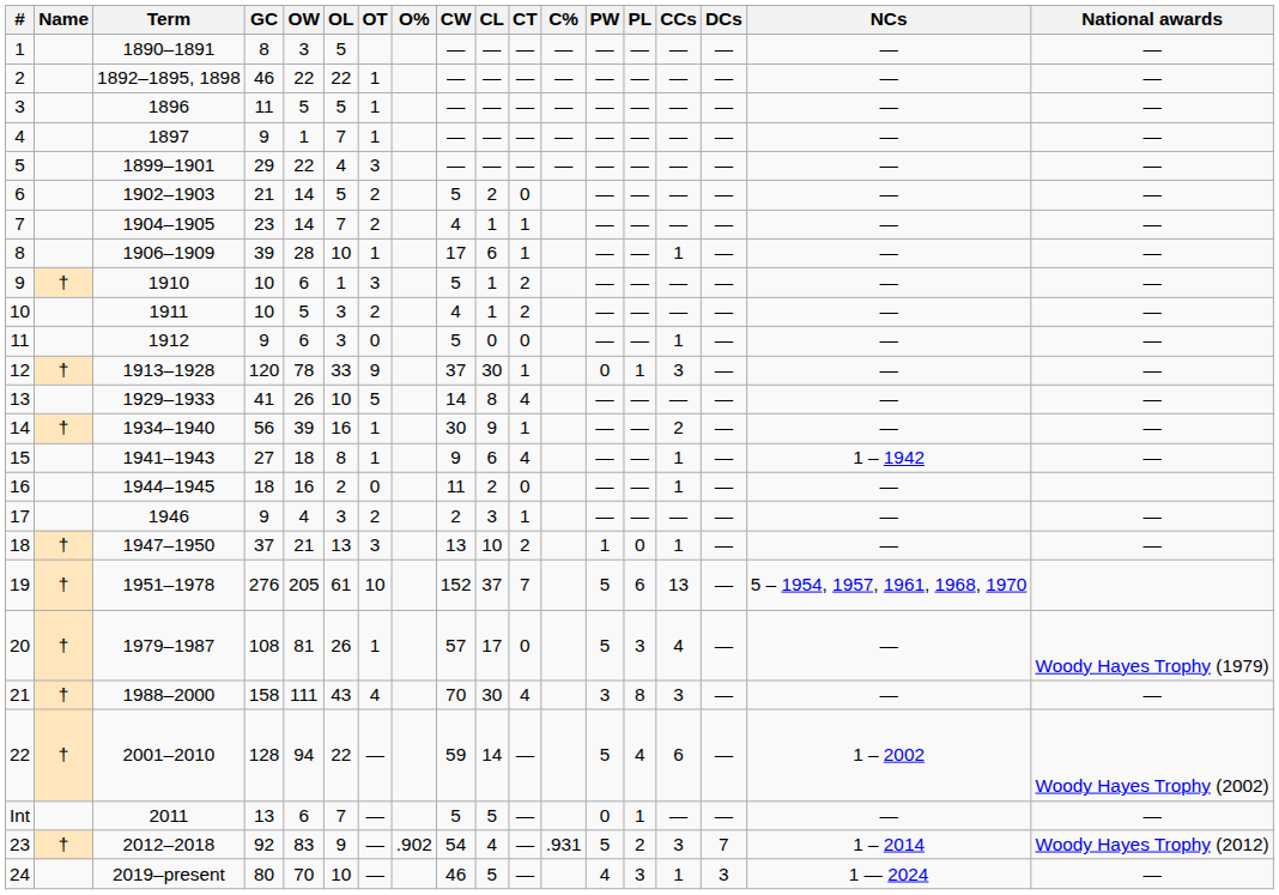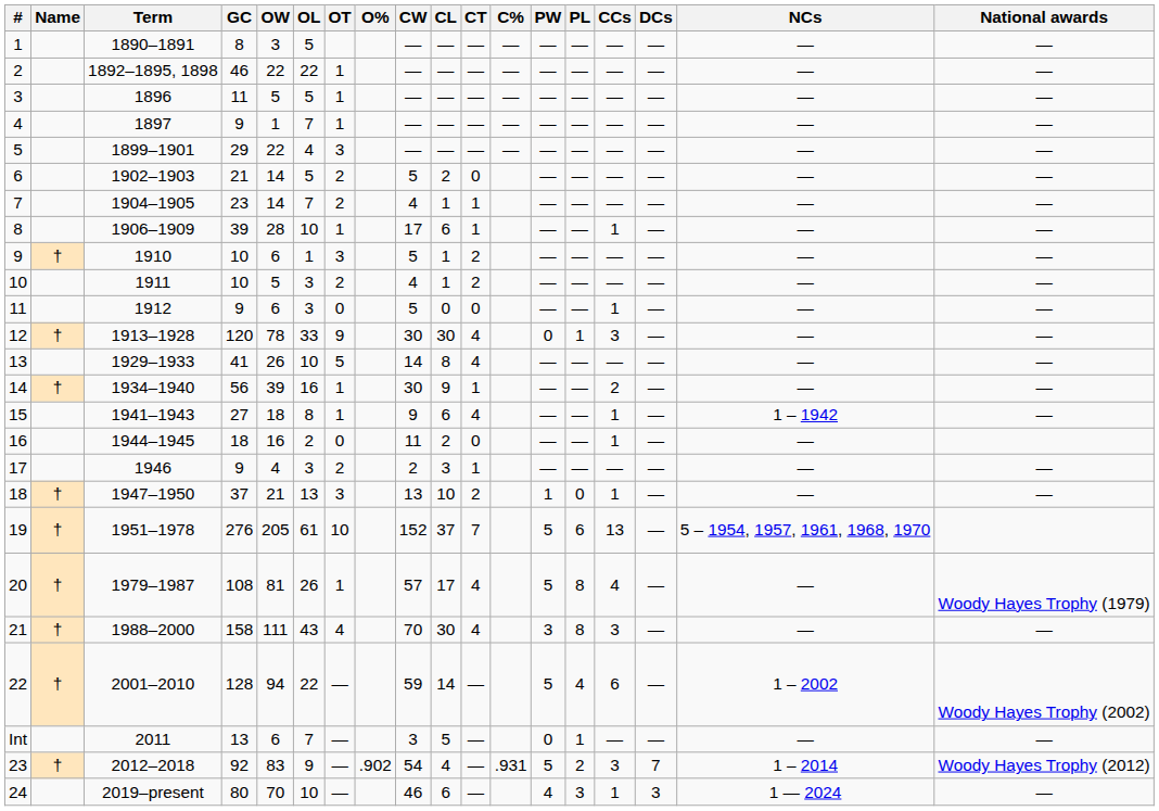12 | CW: 37 -> 30
12 | CT: 1 -> 4
20 | CT: 0 -> 4
20 | PL: 3 -> 8
Int | CW: 5 -> 3
24 | CL: 5 -> 6
